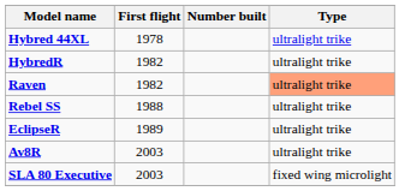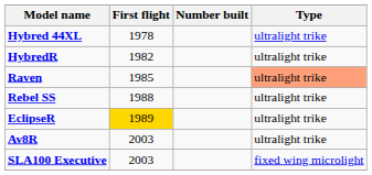Raven | First flight: 1982 -> 1985
EclipseR | First flight: no background -> gold background
+ row: SLA100 Executive | 2003 | fixed wing microlight
- row: SLA 80 Executive | 2003 | fixed wing microlight
